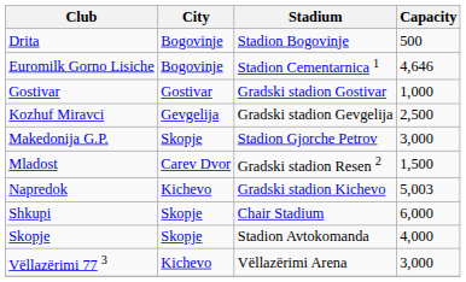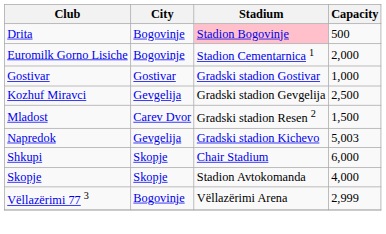Drita | Stadium: no background -> pink background
Euromilk Gorno Lisiche | Capacity: 4,646 -> 2,000
- row: Makedonija G.P. | Skopje | Stadion Gjorche Petrov | 3,000
Napredok | City: Kichevo -> Gevgelija
Vëllazërimi 77 3 | City: Kichevo -> Bogovinje
Vëllazërimi 77 3 | Capacity: 3,000 -> 2,999
